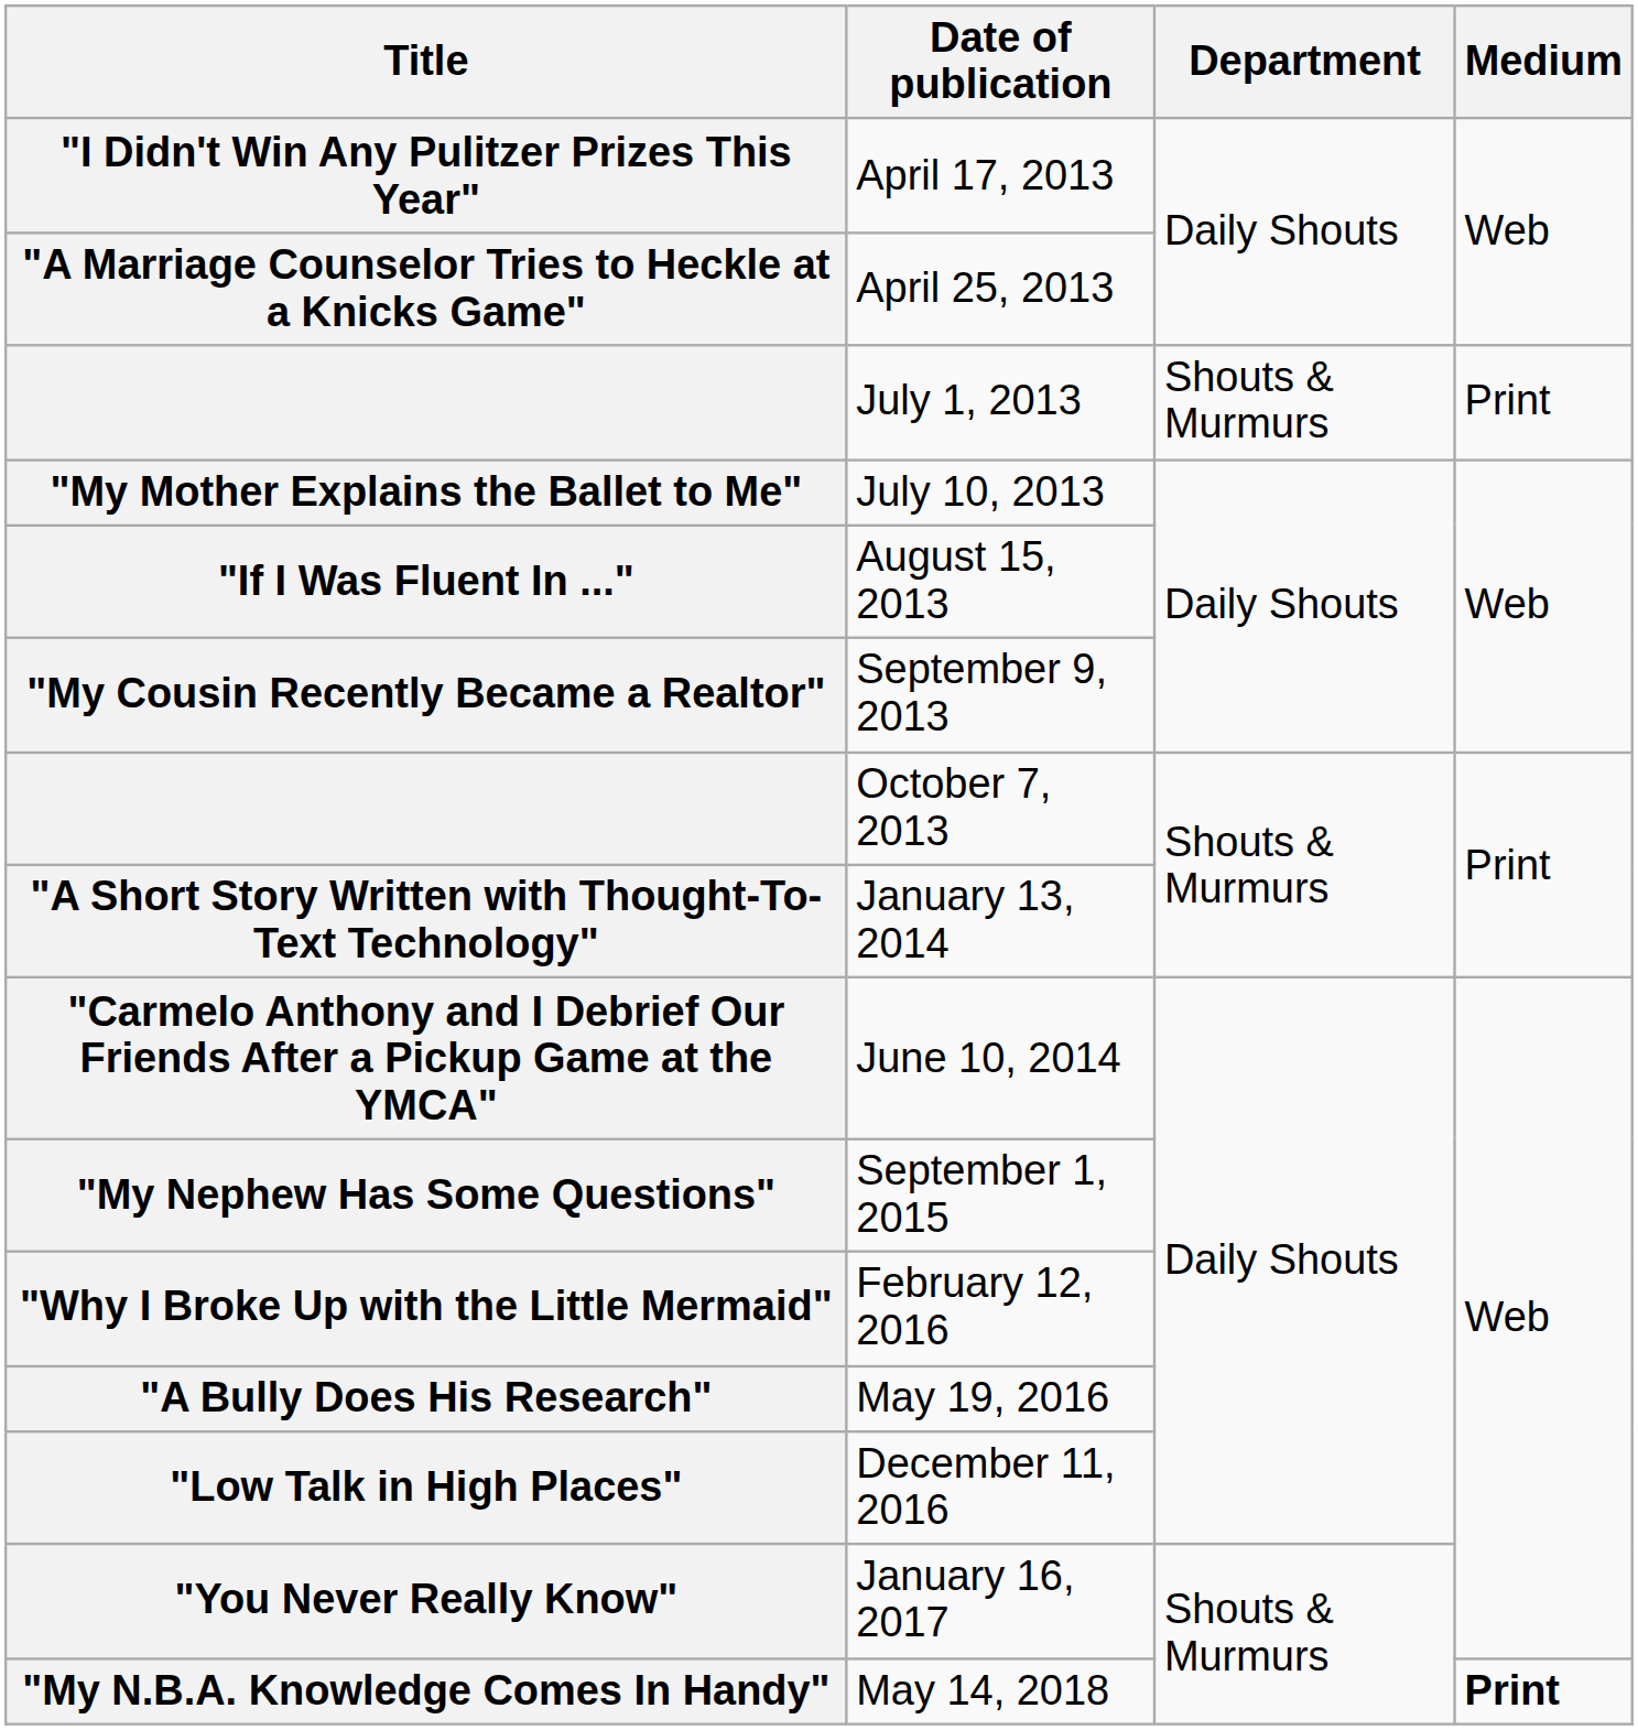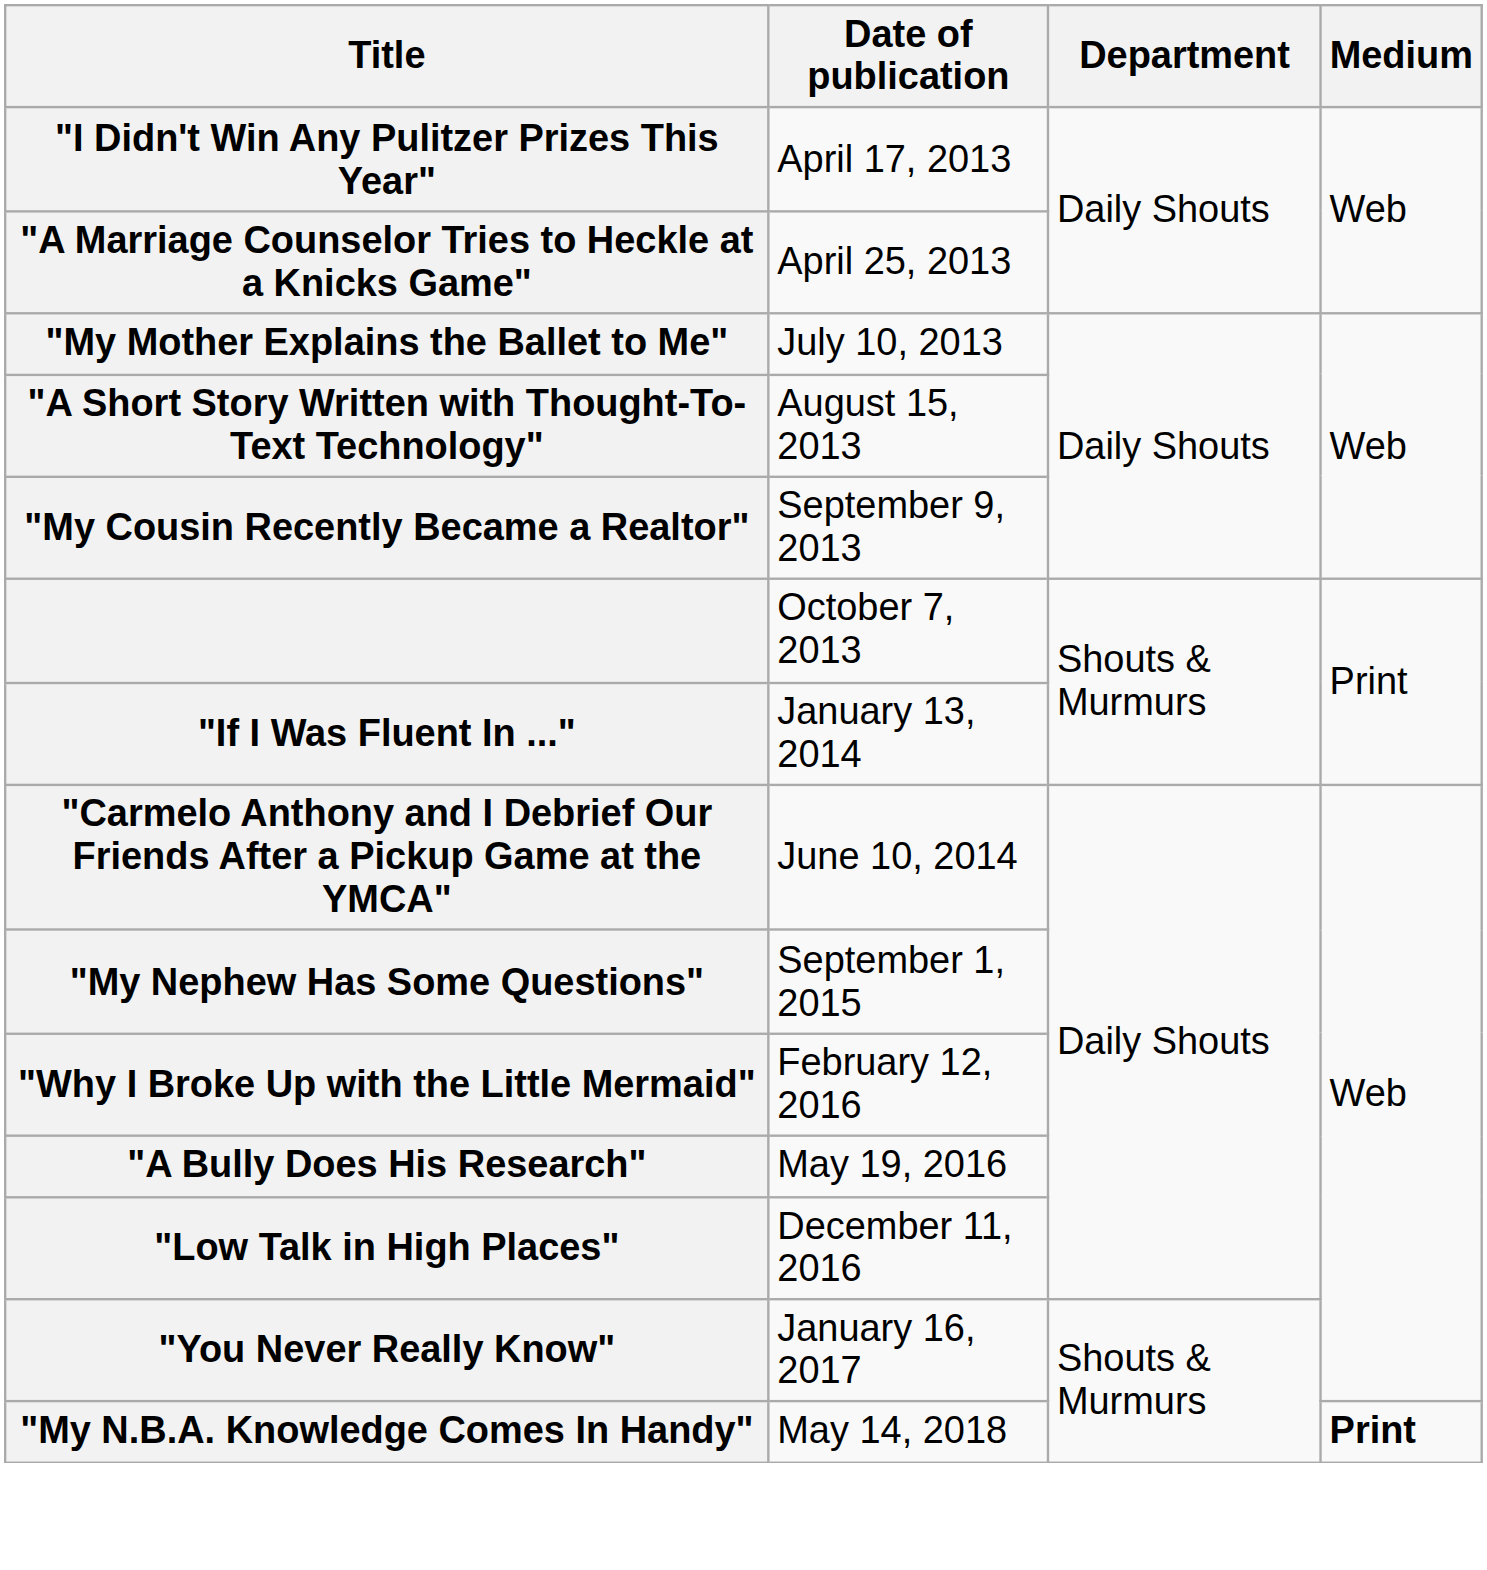- row: July 1, 2013 | Shouts & Murmurs | Print
August 15, 2013 | Title: "If I Was Fluent In ..." -> "A Short Story Written with Thought-To-Text Technology"
January 13, 2014 | Title: "A Short Story Written with Thought-To-Text Technology" -> "If I Was Fluent In ..."
